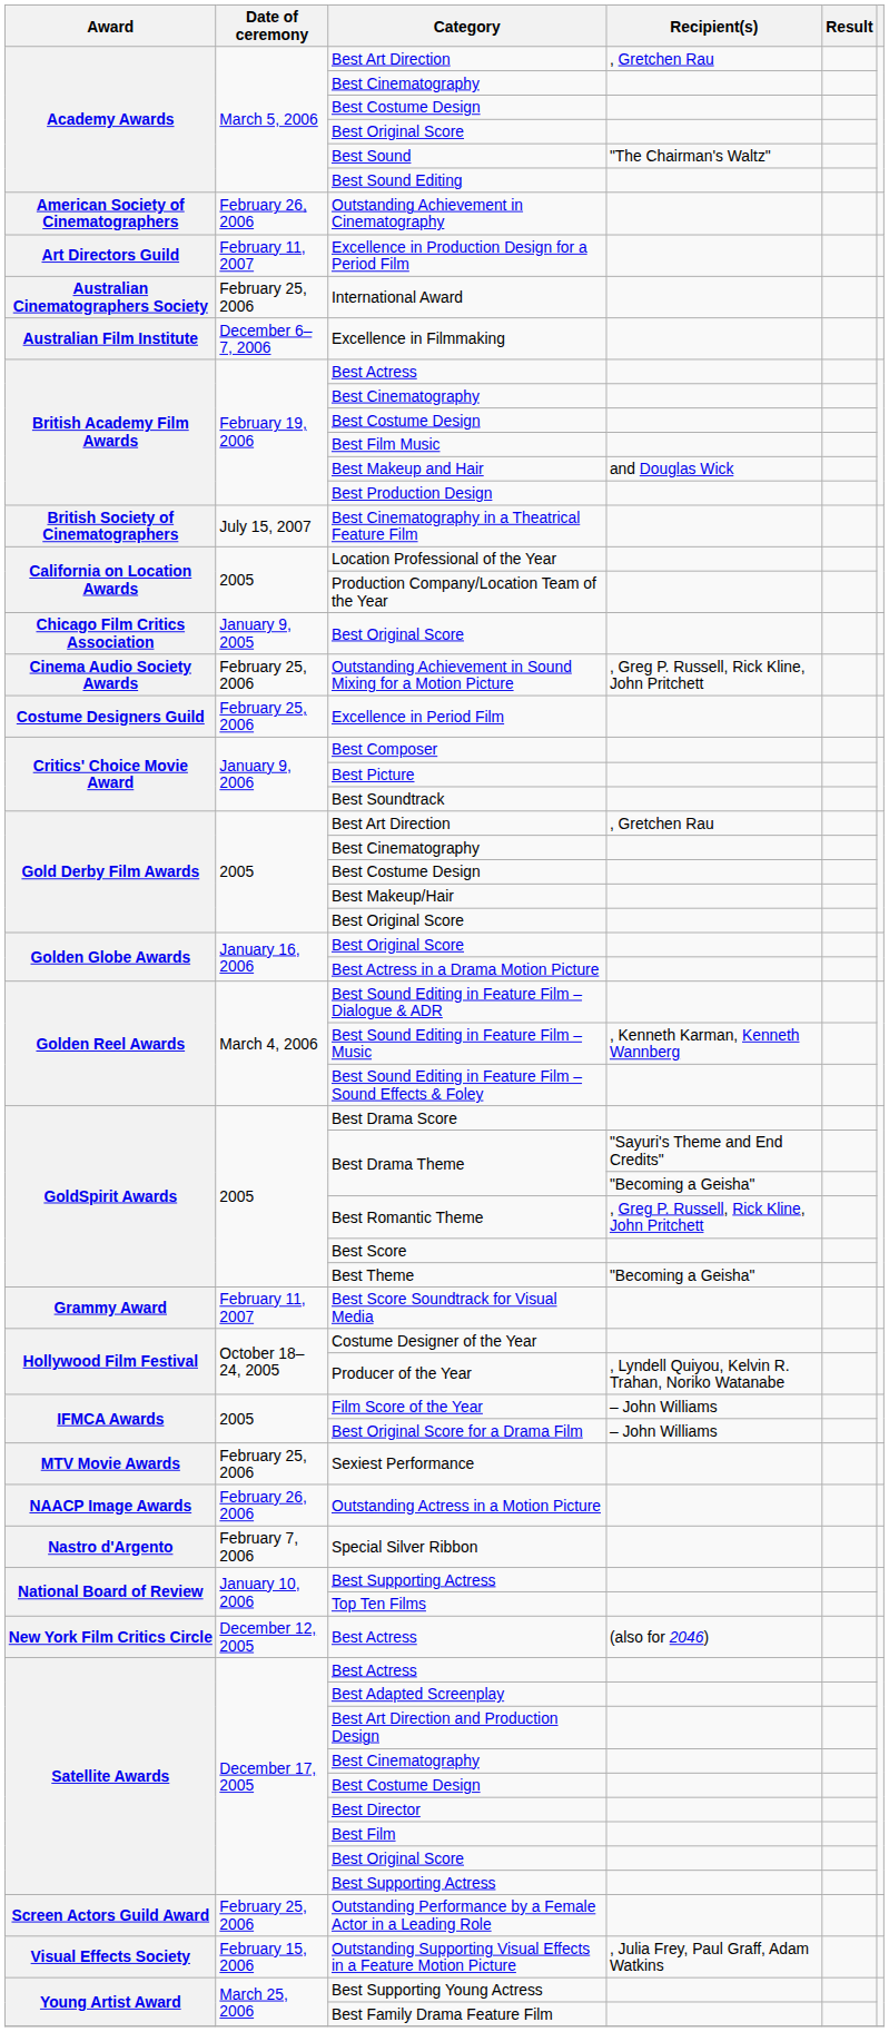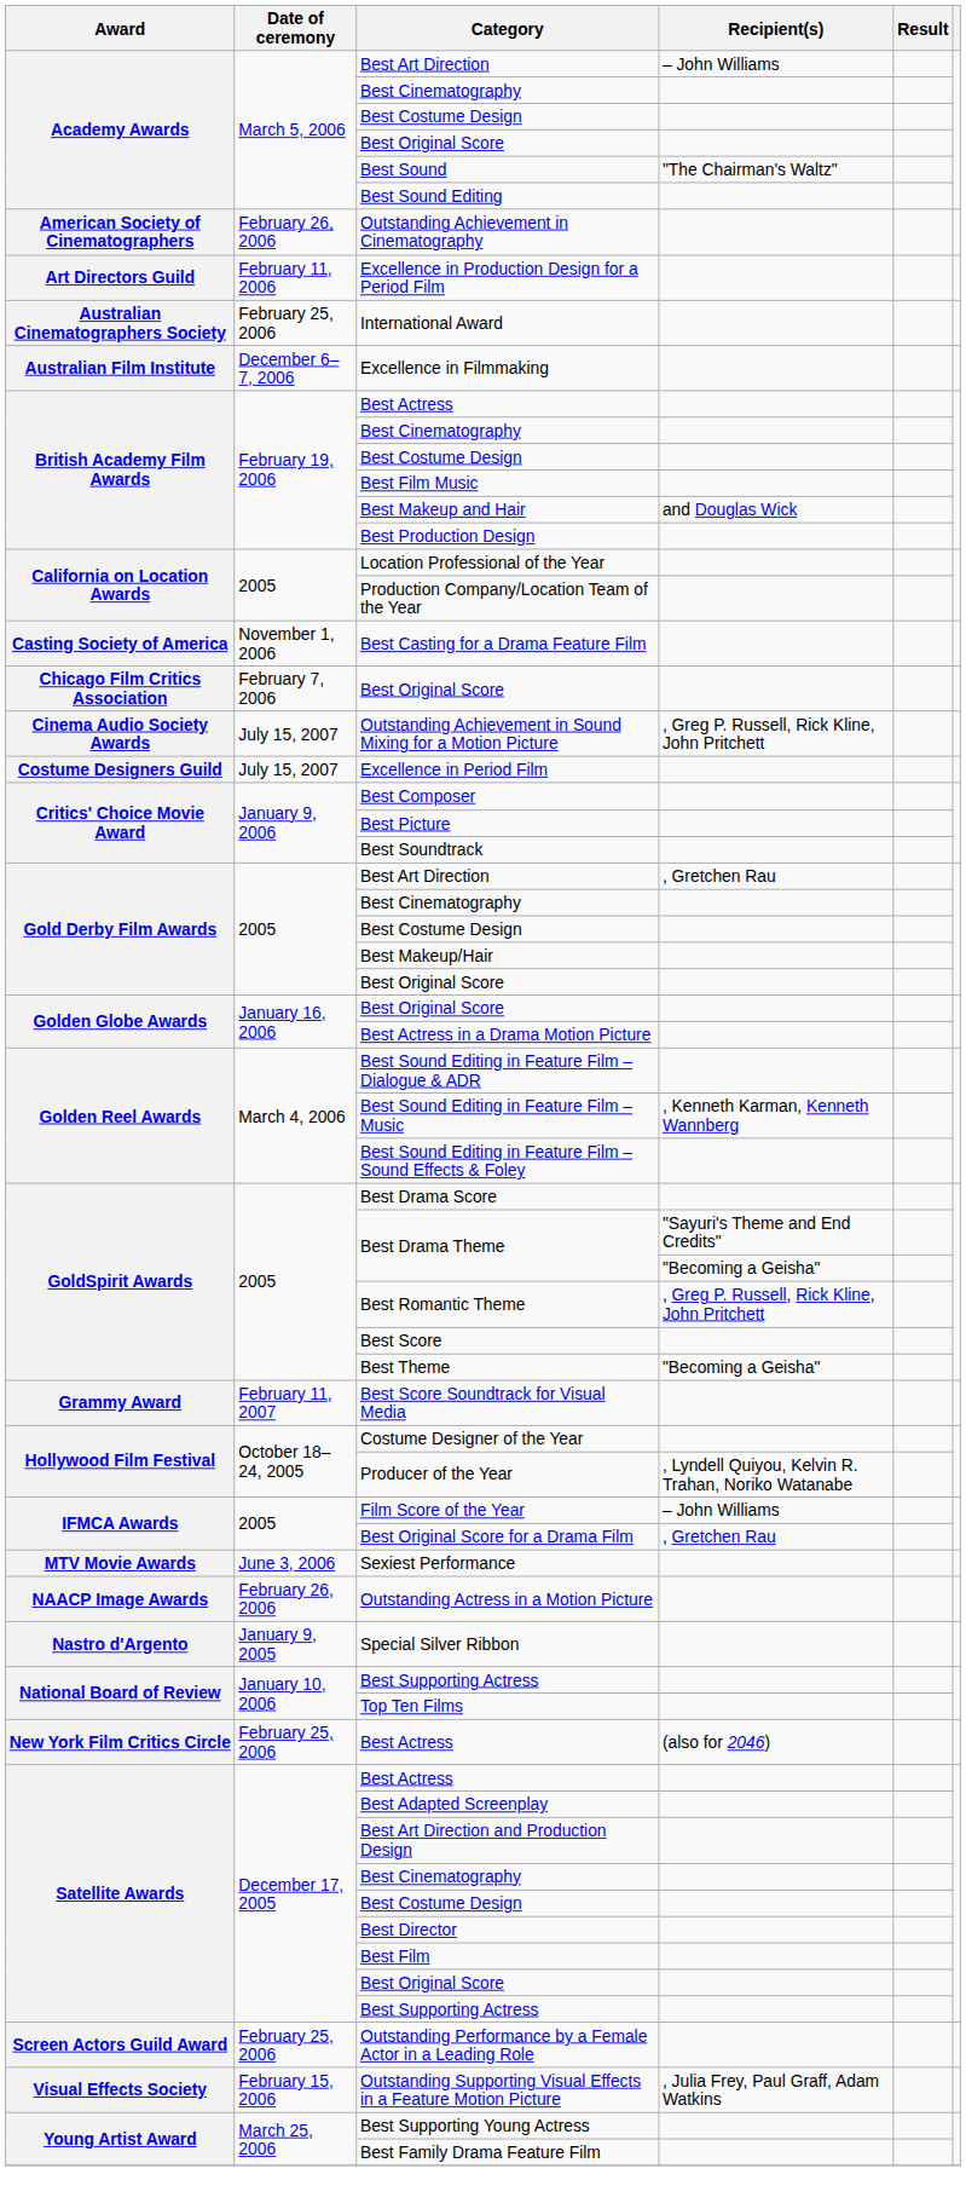Academy Awards / Best Art Direction | Recipient(s): , Gretchen Rau -> – John Williams
Excellence in Production Design for a Period Film | Date of ceremony: February 11, 2007 -> February 11, 2006
- row: British Society of Cinematographers | July 15, 2007 | Best Cinematography in a Theatrical Feature Film
+ row: Casting Society of America | November 1, 2006 | Best Casting for a Drama Feature Film
Chicago Film Critics Association / Best Original Score | Date of ceremony: January 9, 2005 -> February 7, 2006
Outstanding Achievement in Sound Mixing for a Motion Picture | Date of ceremony: February 25, 2006 -> July 15, 2007
Excellence in Period Film | Date of ceremony: February 25, 2006 -> July 15, 2007
Best Original Score for a Drama Film | Recipient(s): – John Williams -> , Gretchen Rau
Sexiest Performance | Date of ceremony: February 25, 2006 -> June 3, 2006
Special Silver Ribbon | Date of ceremony: February 7, 2006 -> January 9, 2005
New York Film Critics Circle / Best Actress | Date of ceremony: December 12, 2005 -> February 25, 2006
